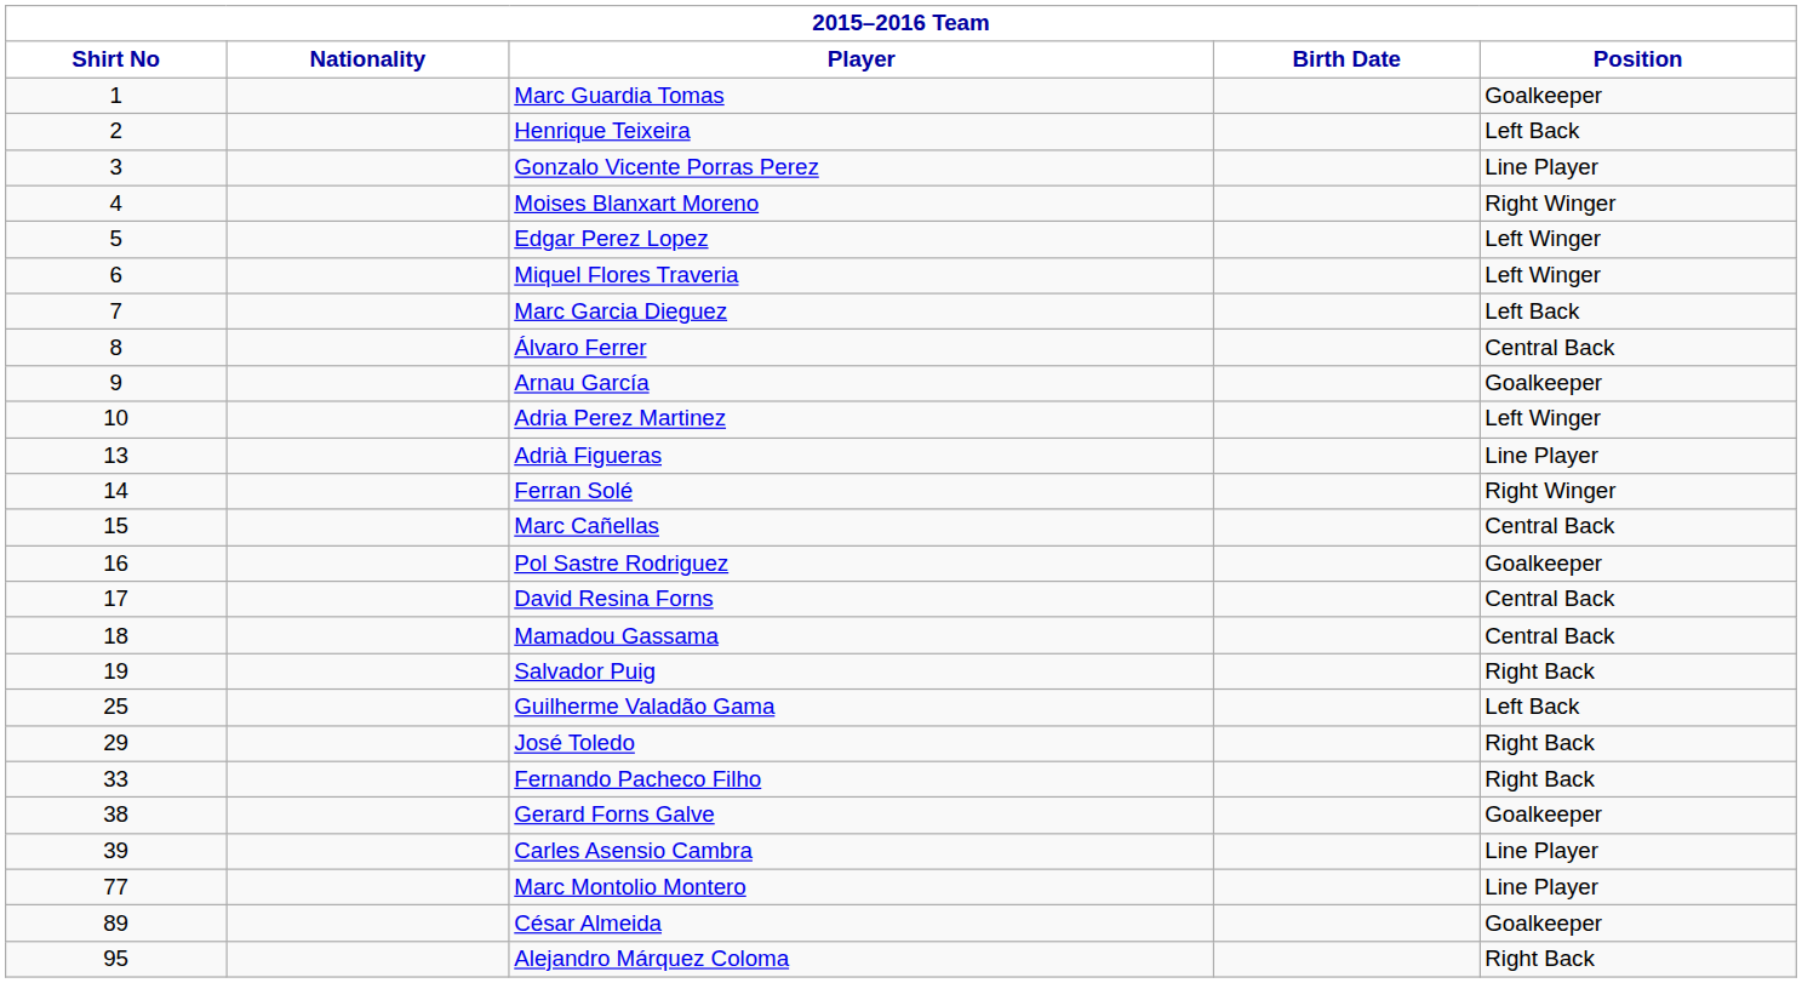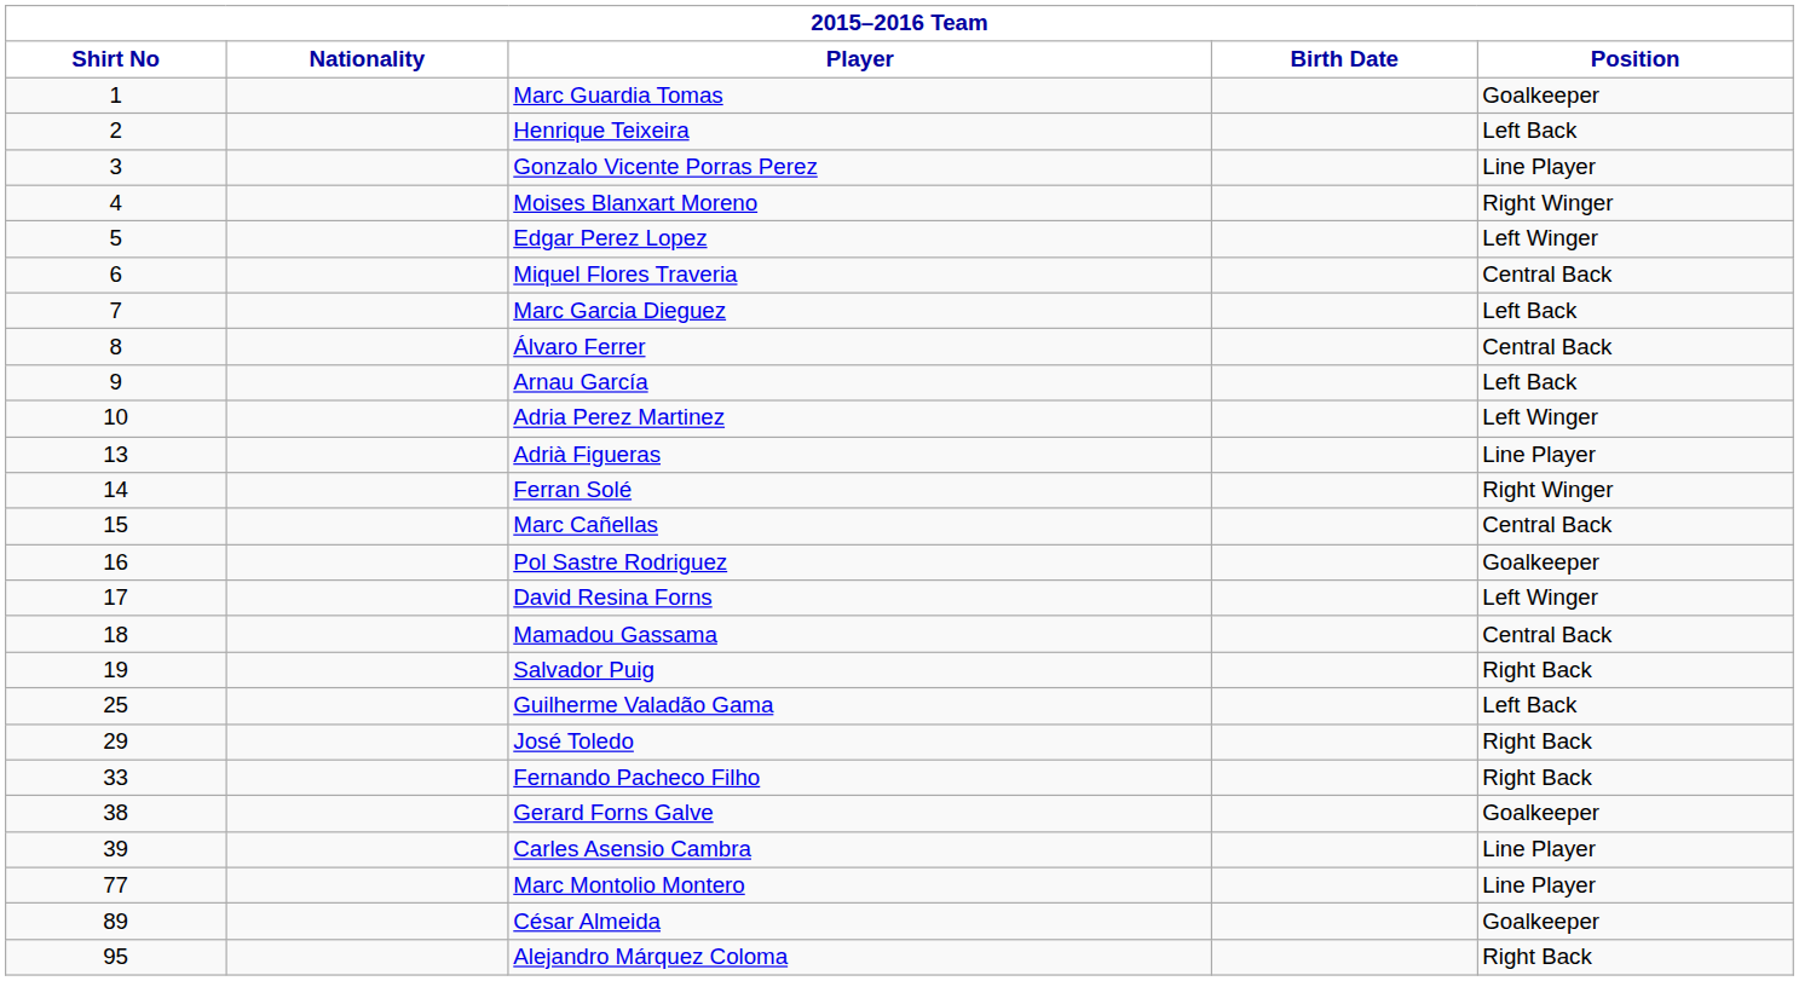Miquel Flores Traveria | Position: Left Winger -> Central Back
Arnau García | Position: Goalkeeper -> Left Back
David Resina Forns | Position: Central Back -> Left Winger
